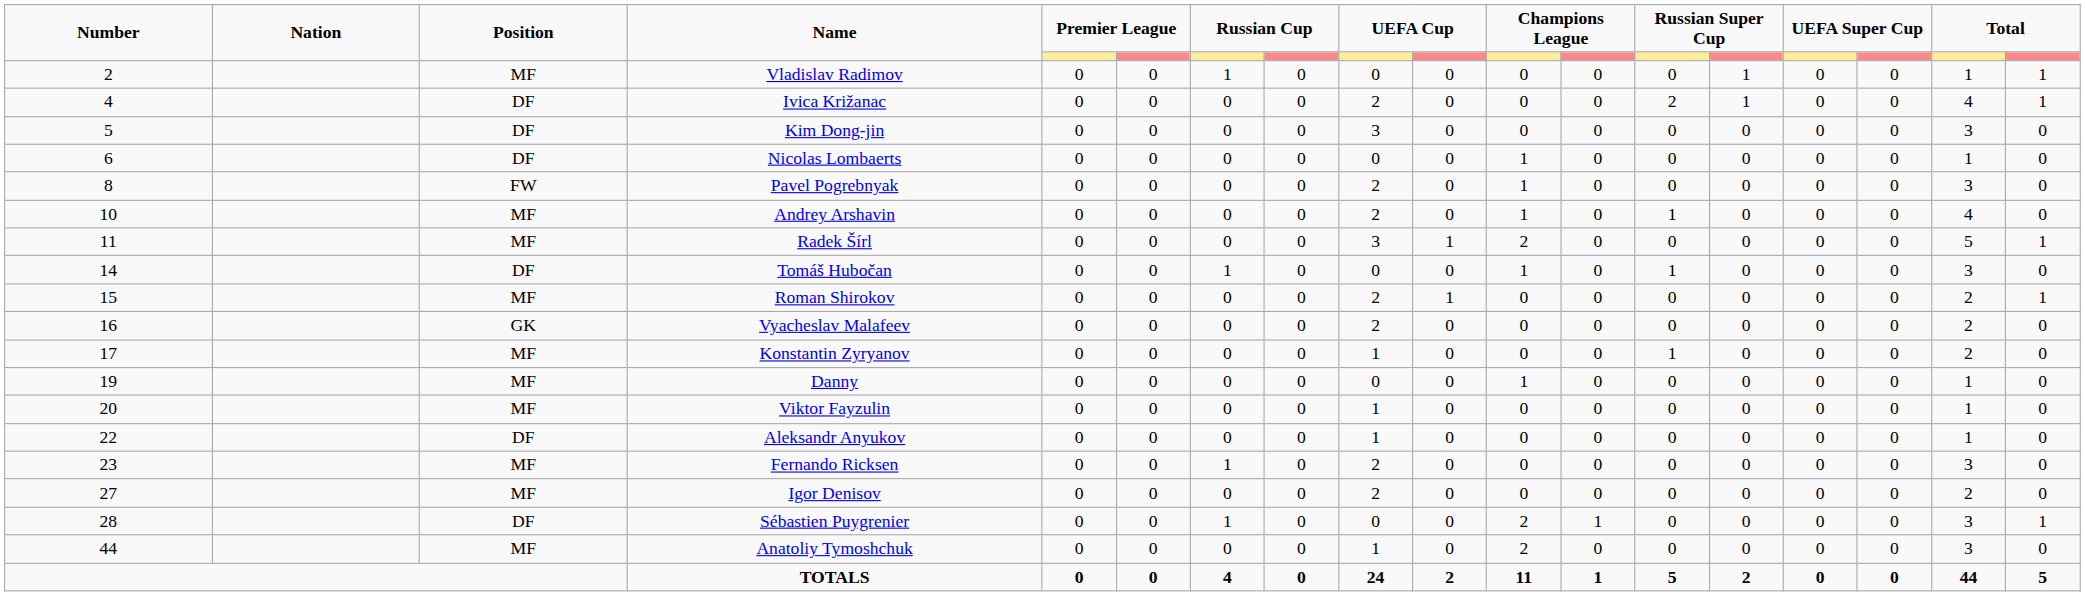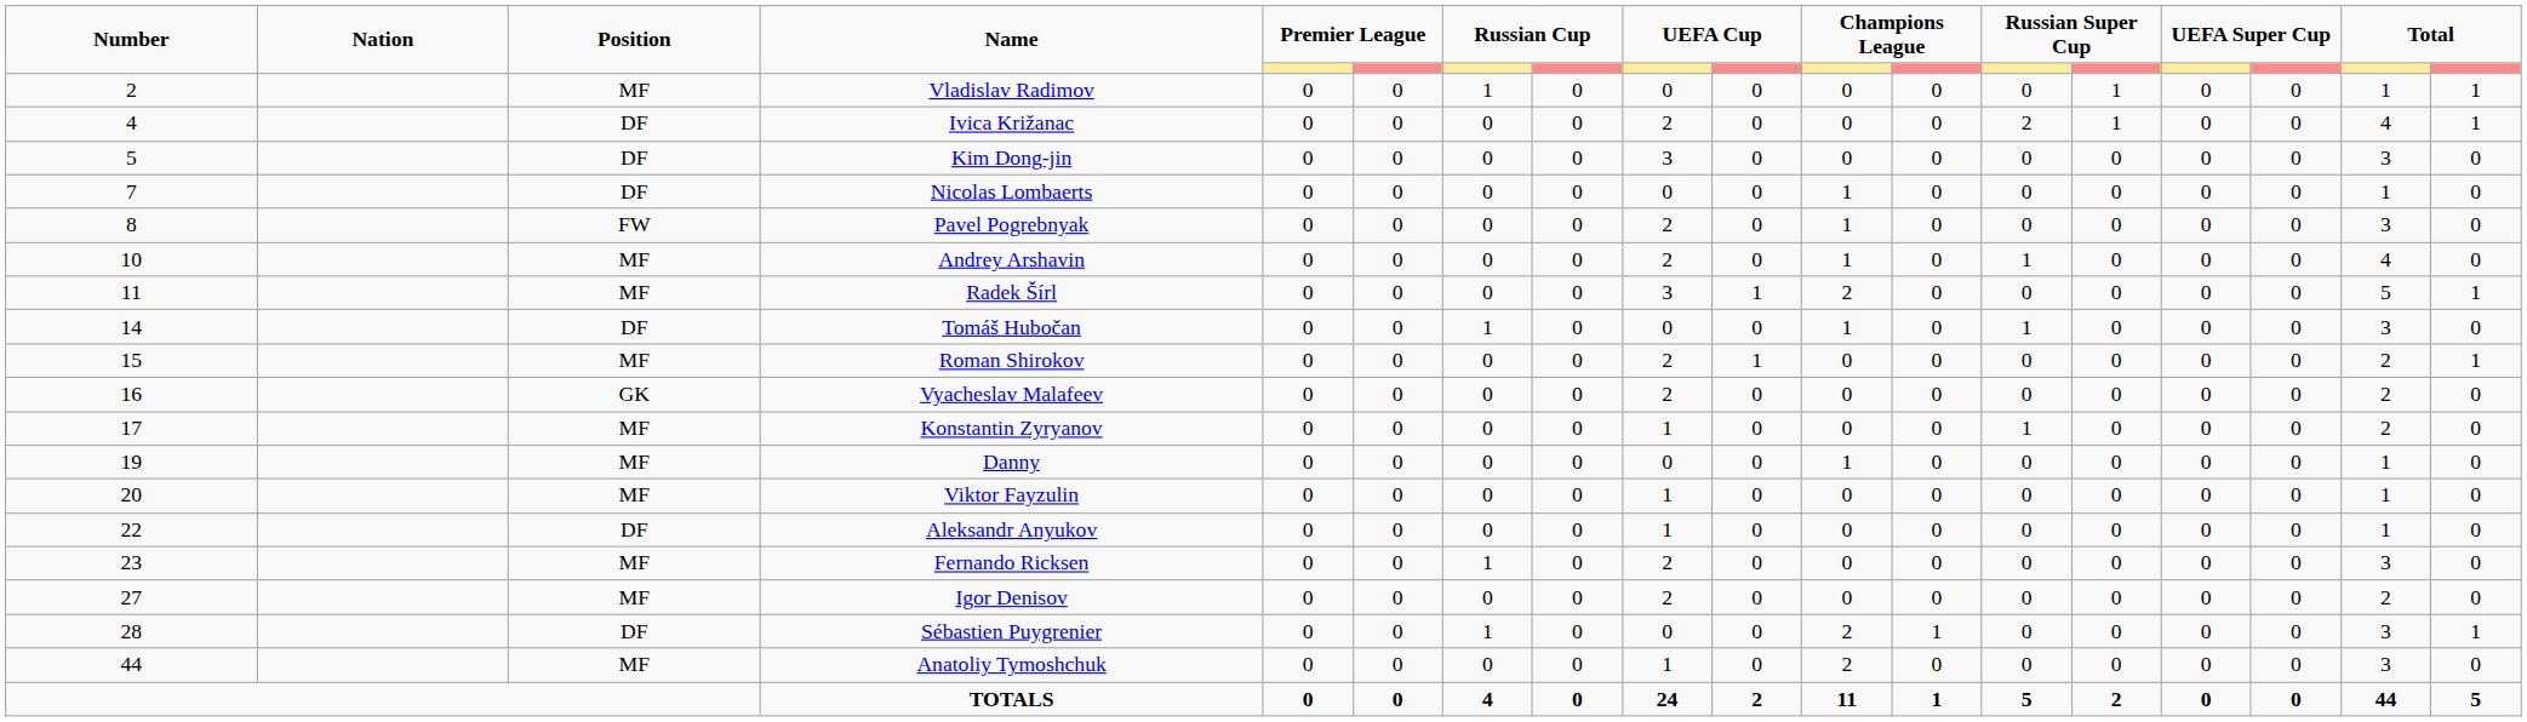Nicolas Lombaerts | Number: 6 -> 7
